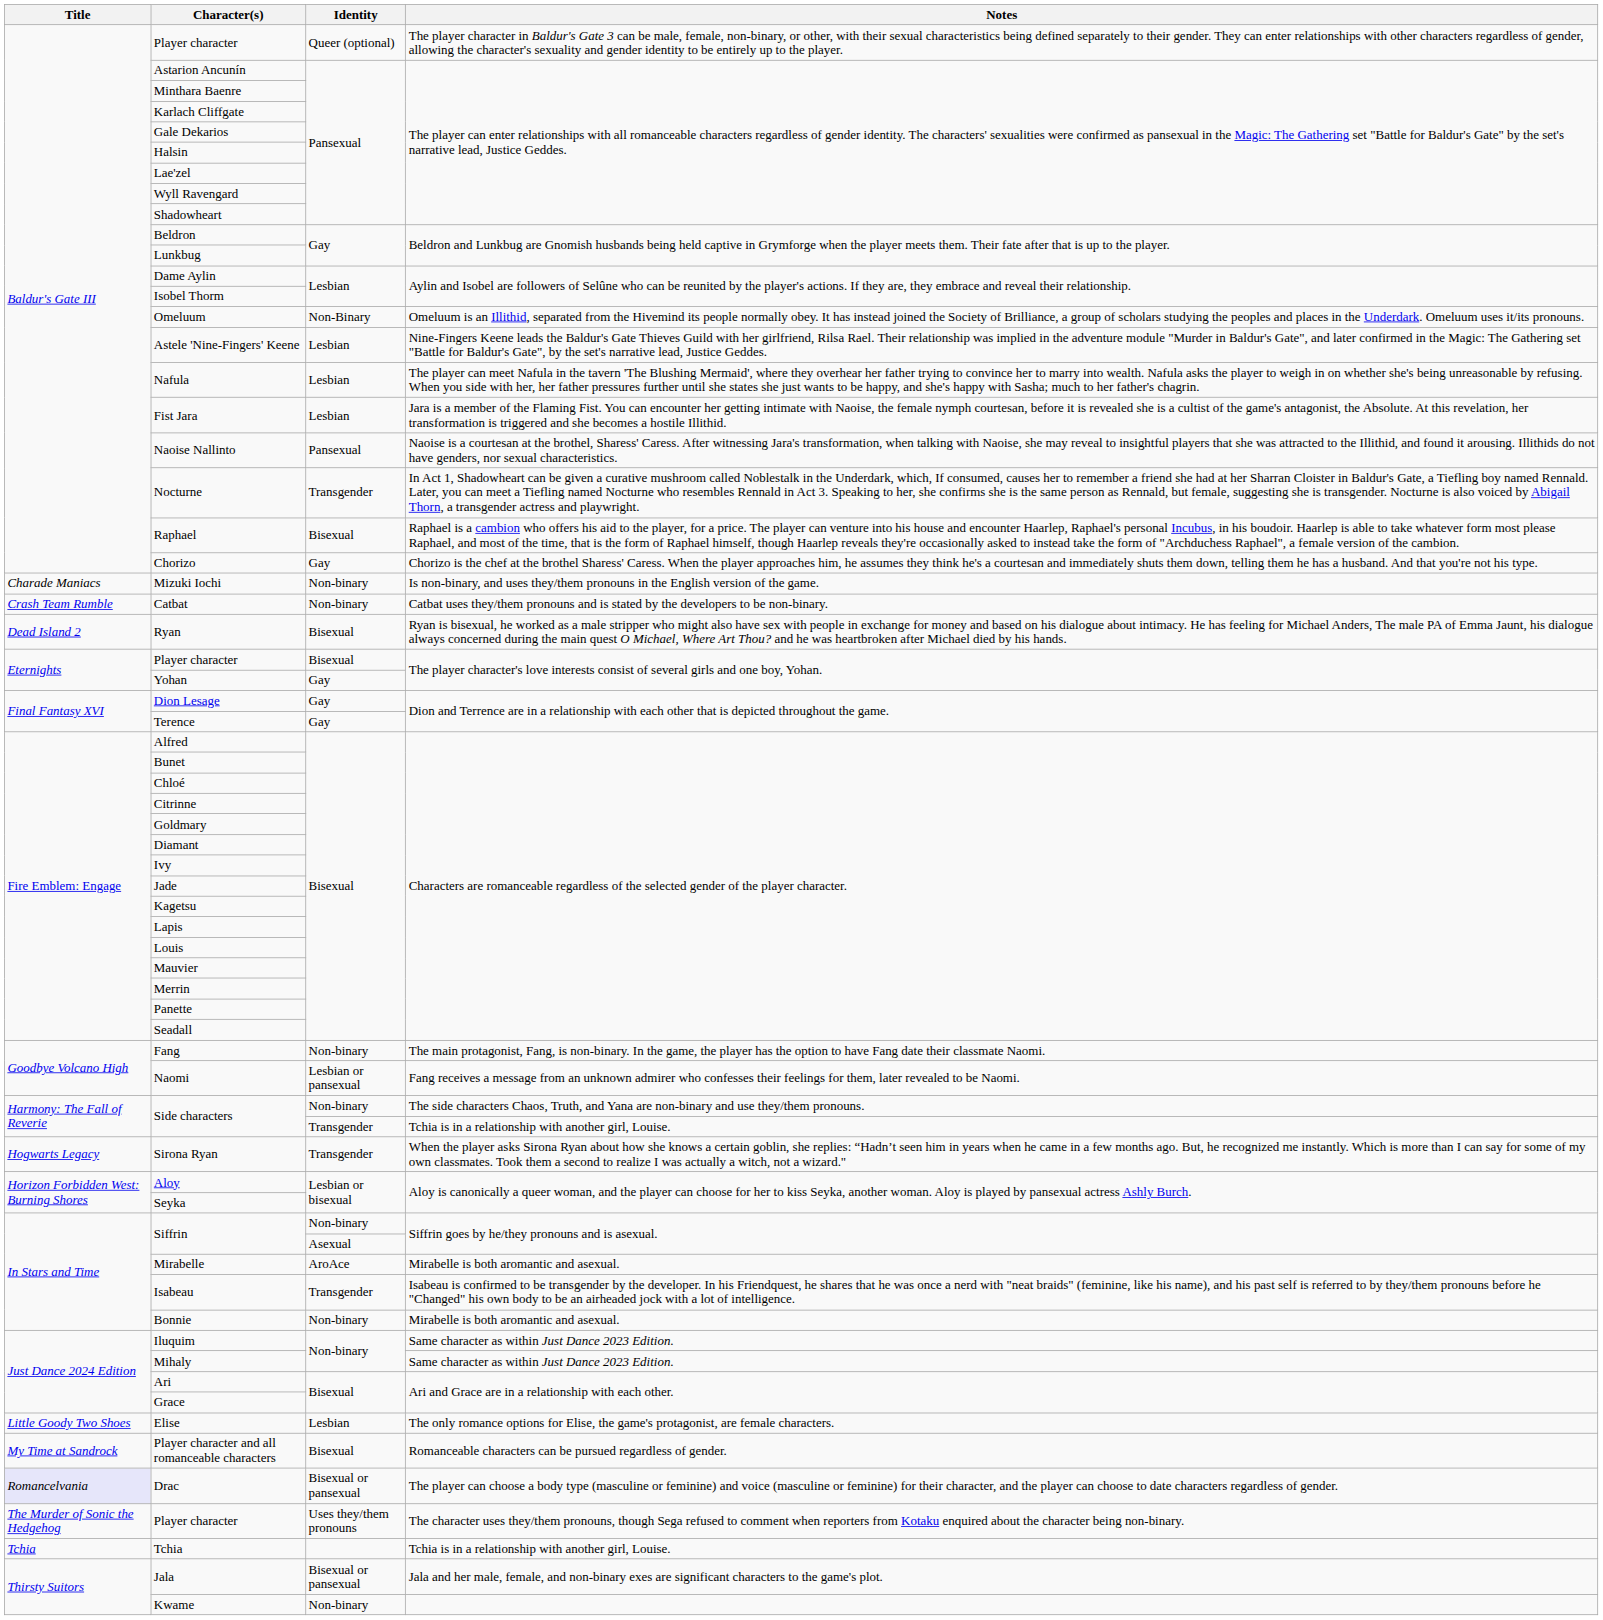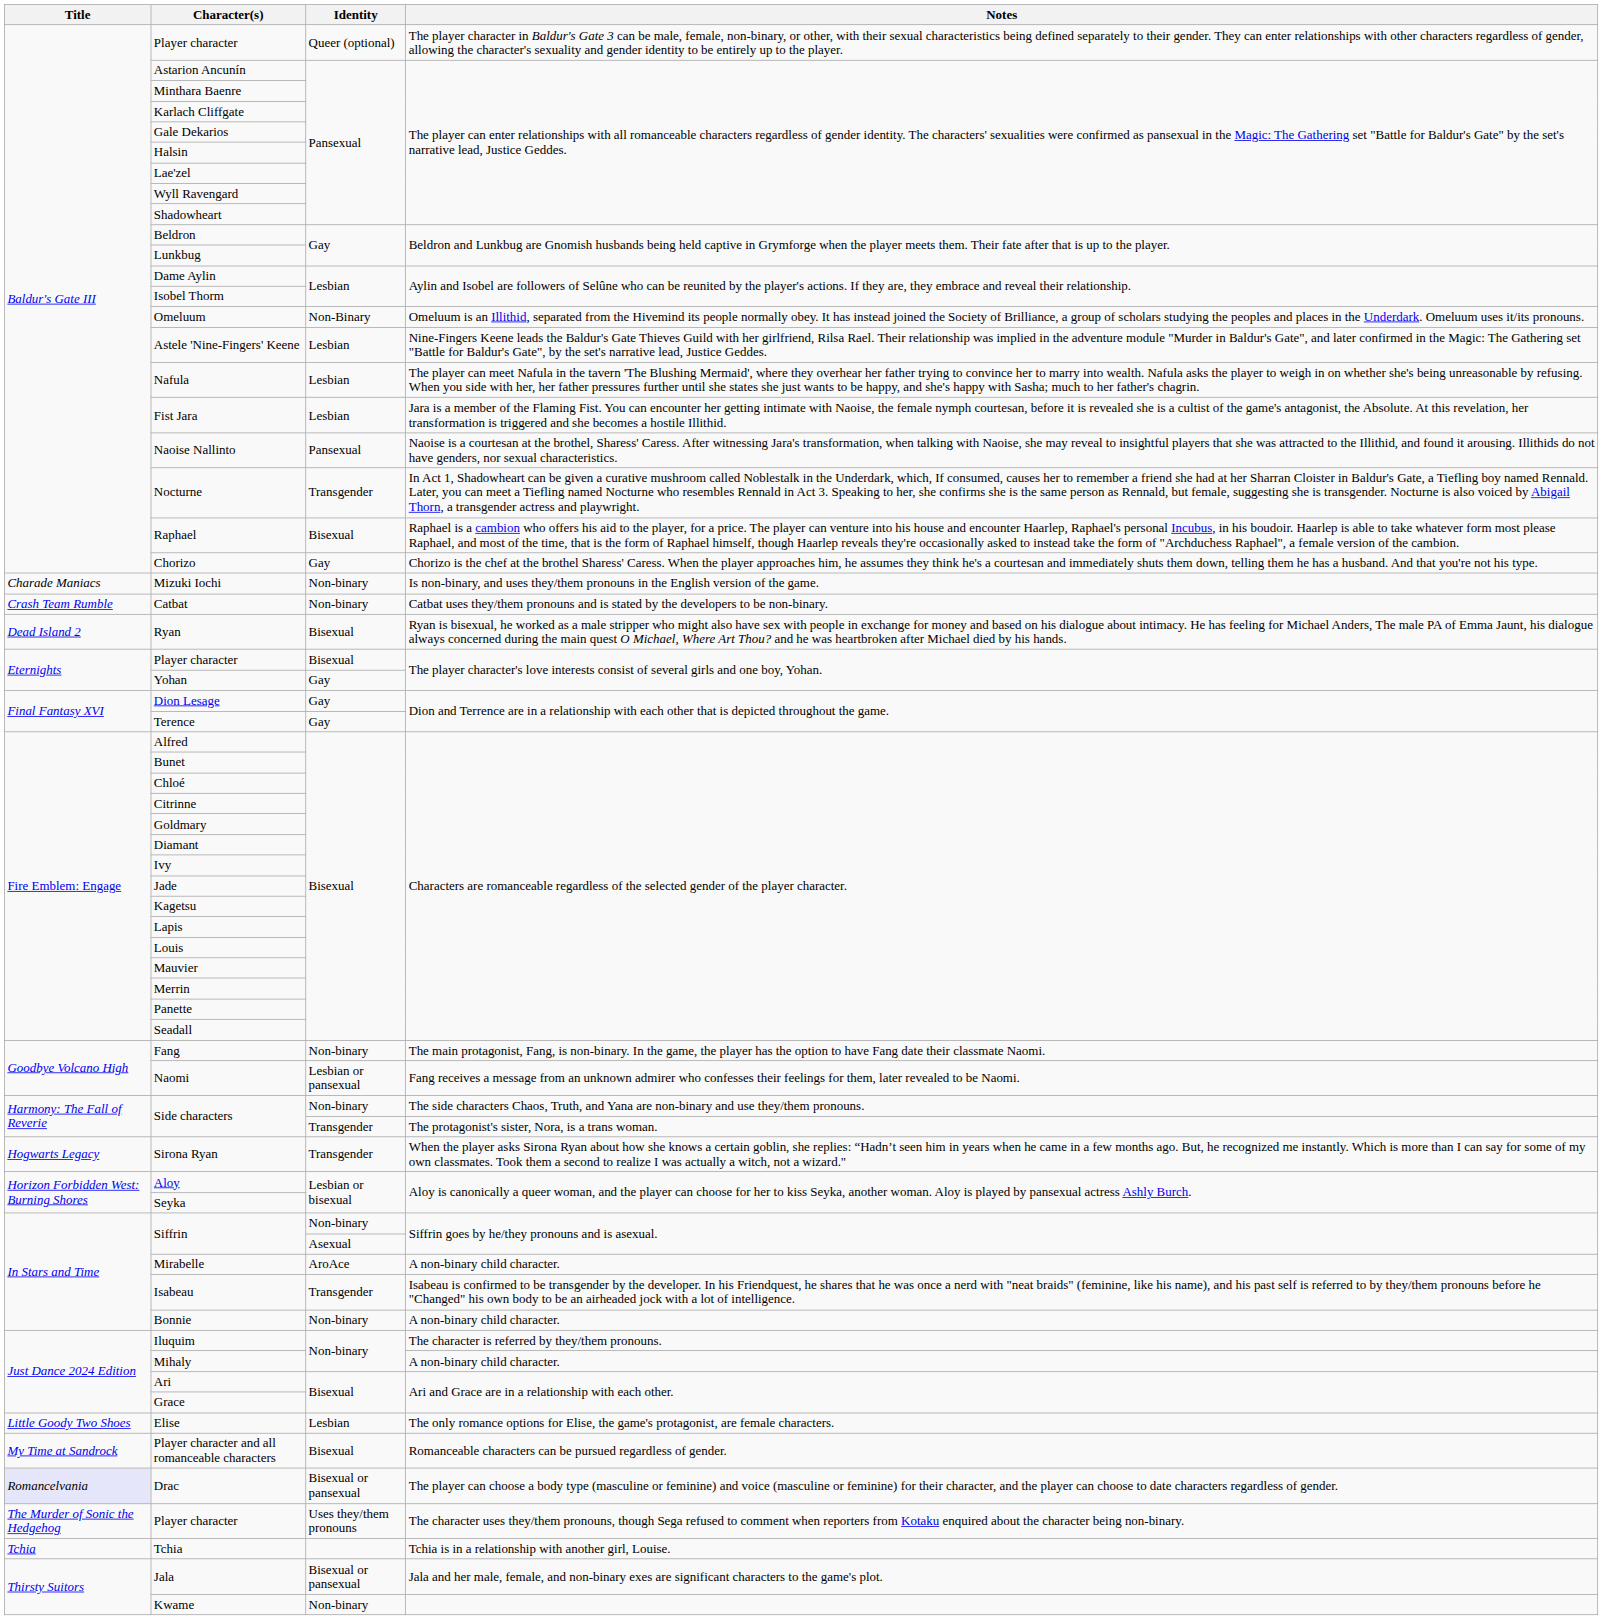Side characters / Transgender | Notes: Tchia is in a relationship with another girl, Louise. -> The protagonist's sister, Nora, is a trans woman.
Mirabelle | Notes: Mirabelle is both aromantic and asexual. -> A non-binary child character.
Bonnie | Notes: Mirabelle is both aromantic and asexual. -> A non-binary child character.
Iluquim | Notes: Same character as within Just Dance 2023 Edition. -> The character is referred by they/them pronouns.
Mihaly | Notes: Same character as within Just Dance 2023 Edition. -> A non-binary child character.
